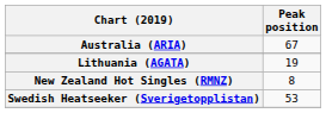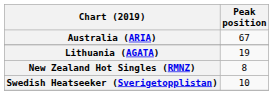Swedish Heatseeker (Sverigetopplistan) | Peak position: 53 -> 10
